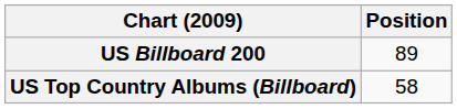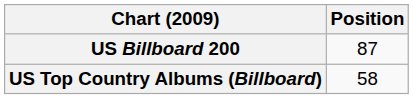US Billboard 200 | Position: 89 -> 87
